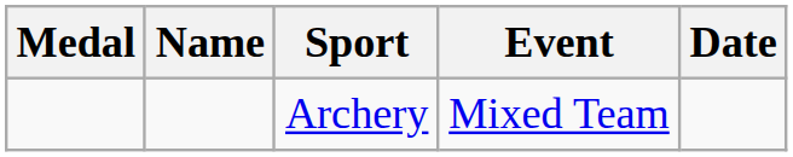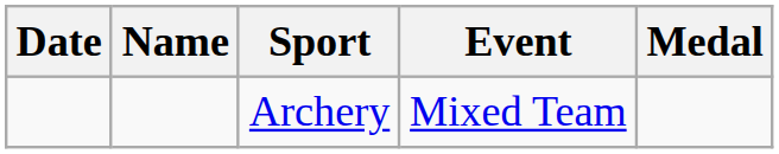columns swapped: Medal <-> Date
